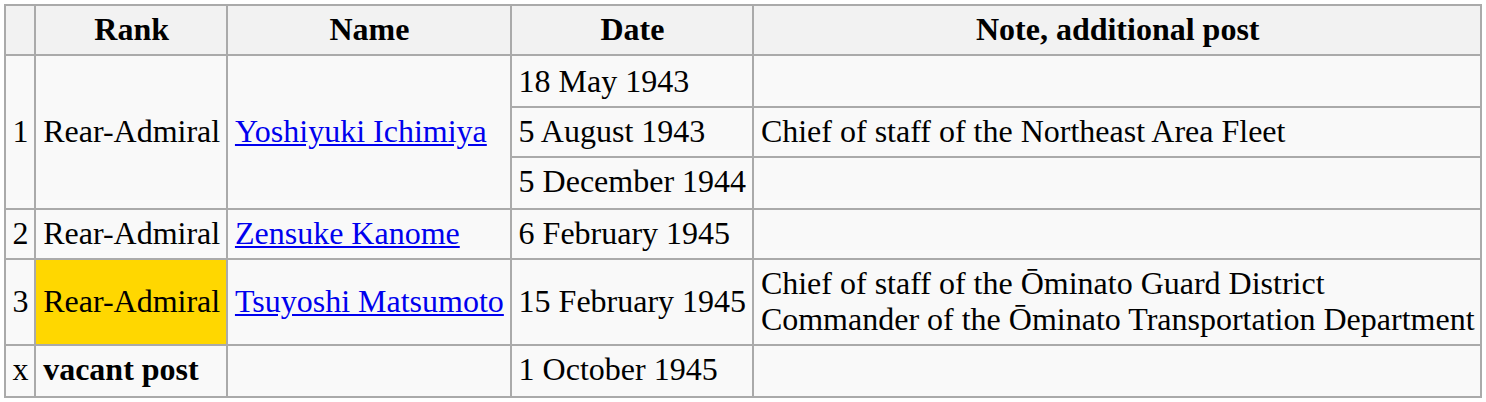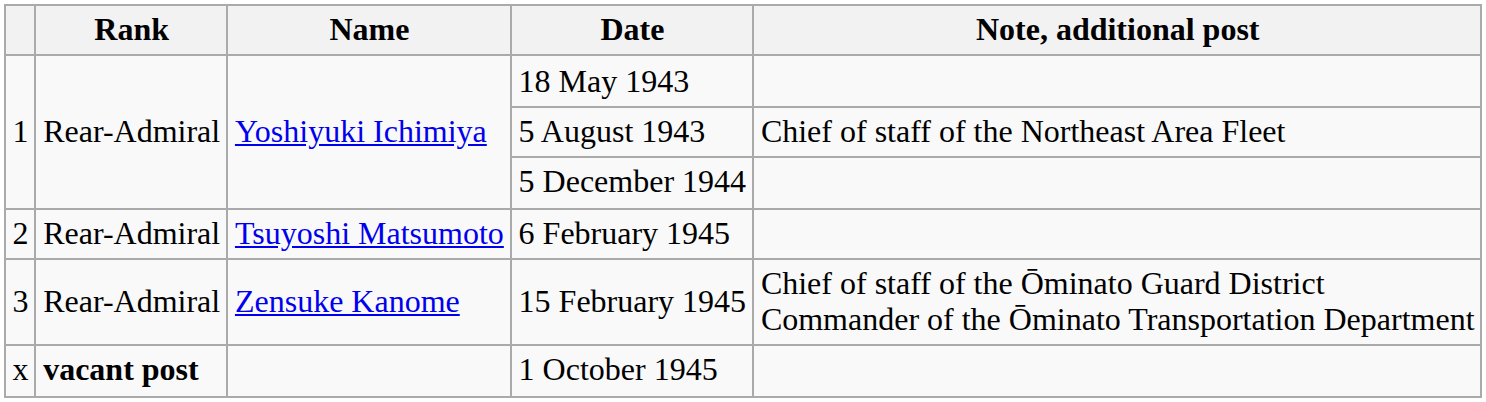6 February 1945 | Name: Zensuke Kanome -> Tsuyoshi Matsumoto
15 February 1945 | Rank: gold background -> no background
15 February 1945 | Name: Tsuyoshi Matsumoto -> Zensuke Kanome
